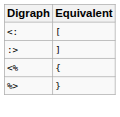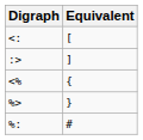+ row: %: | #
